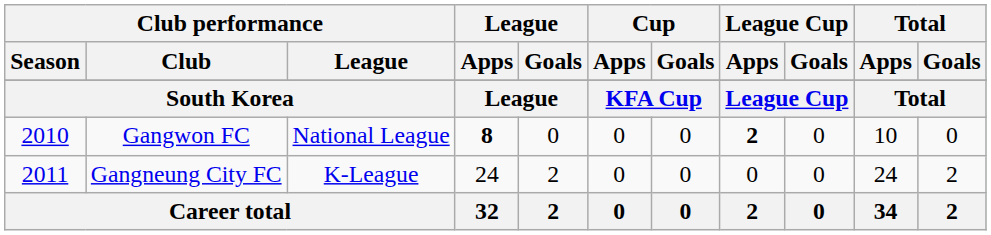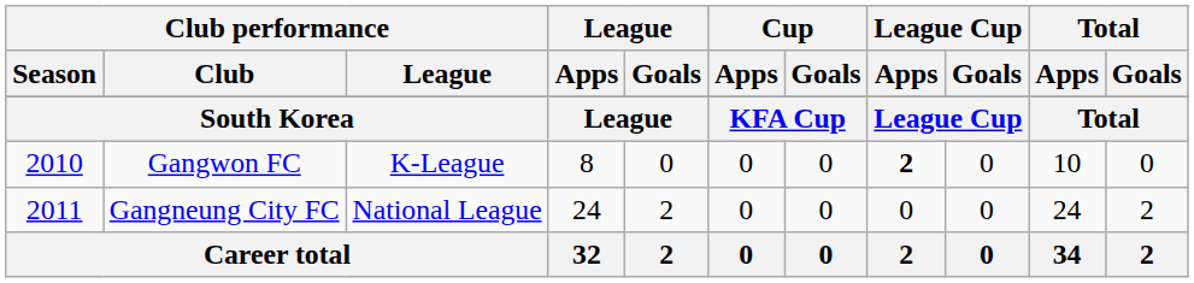Gangwon FC | Club performance / League: National League -> K-League
Gangwon FC | League / Apps: bold -> normal
Gangneung City FC | Club performance / League: K-League -> National League
